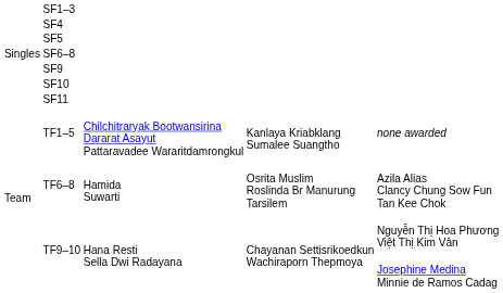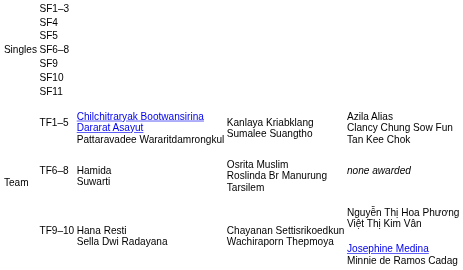TF1–5 | column 5: none awarded -> Azila Alias Clancy Chung Sow Fun Tan Kee Chok
TF6–8 | column 5: Azila Alias Clancy Chung Sow Fun Tan Kee Chok -> none awarded
